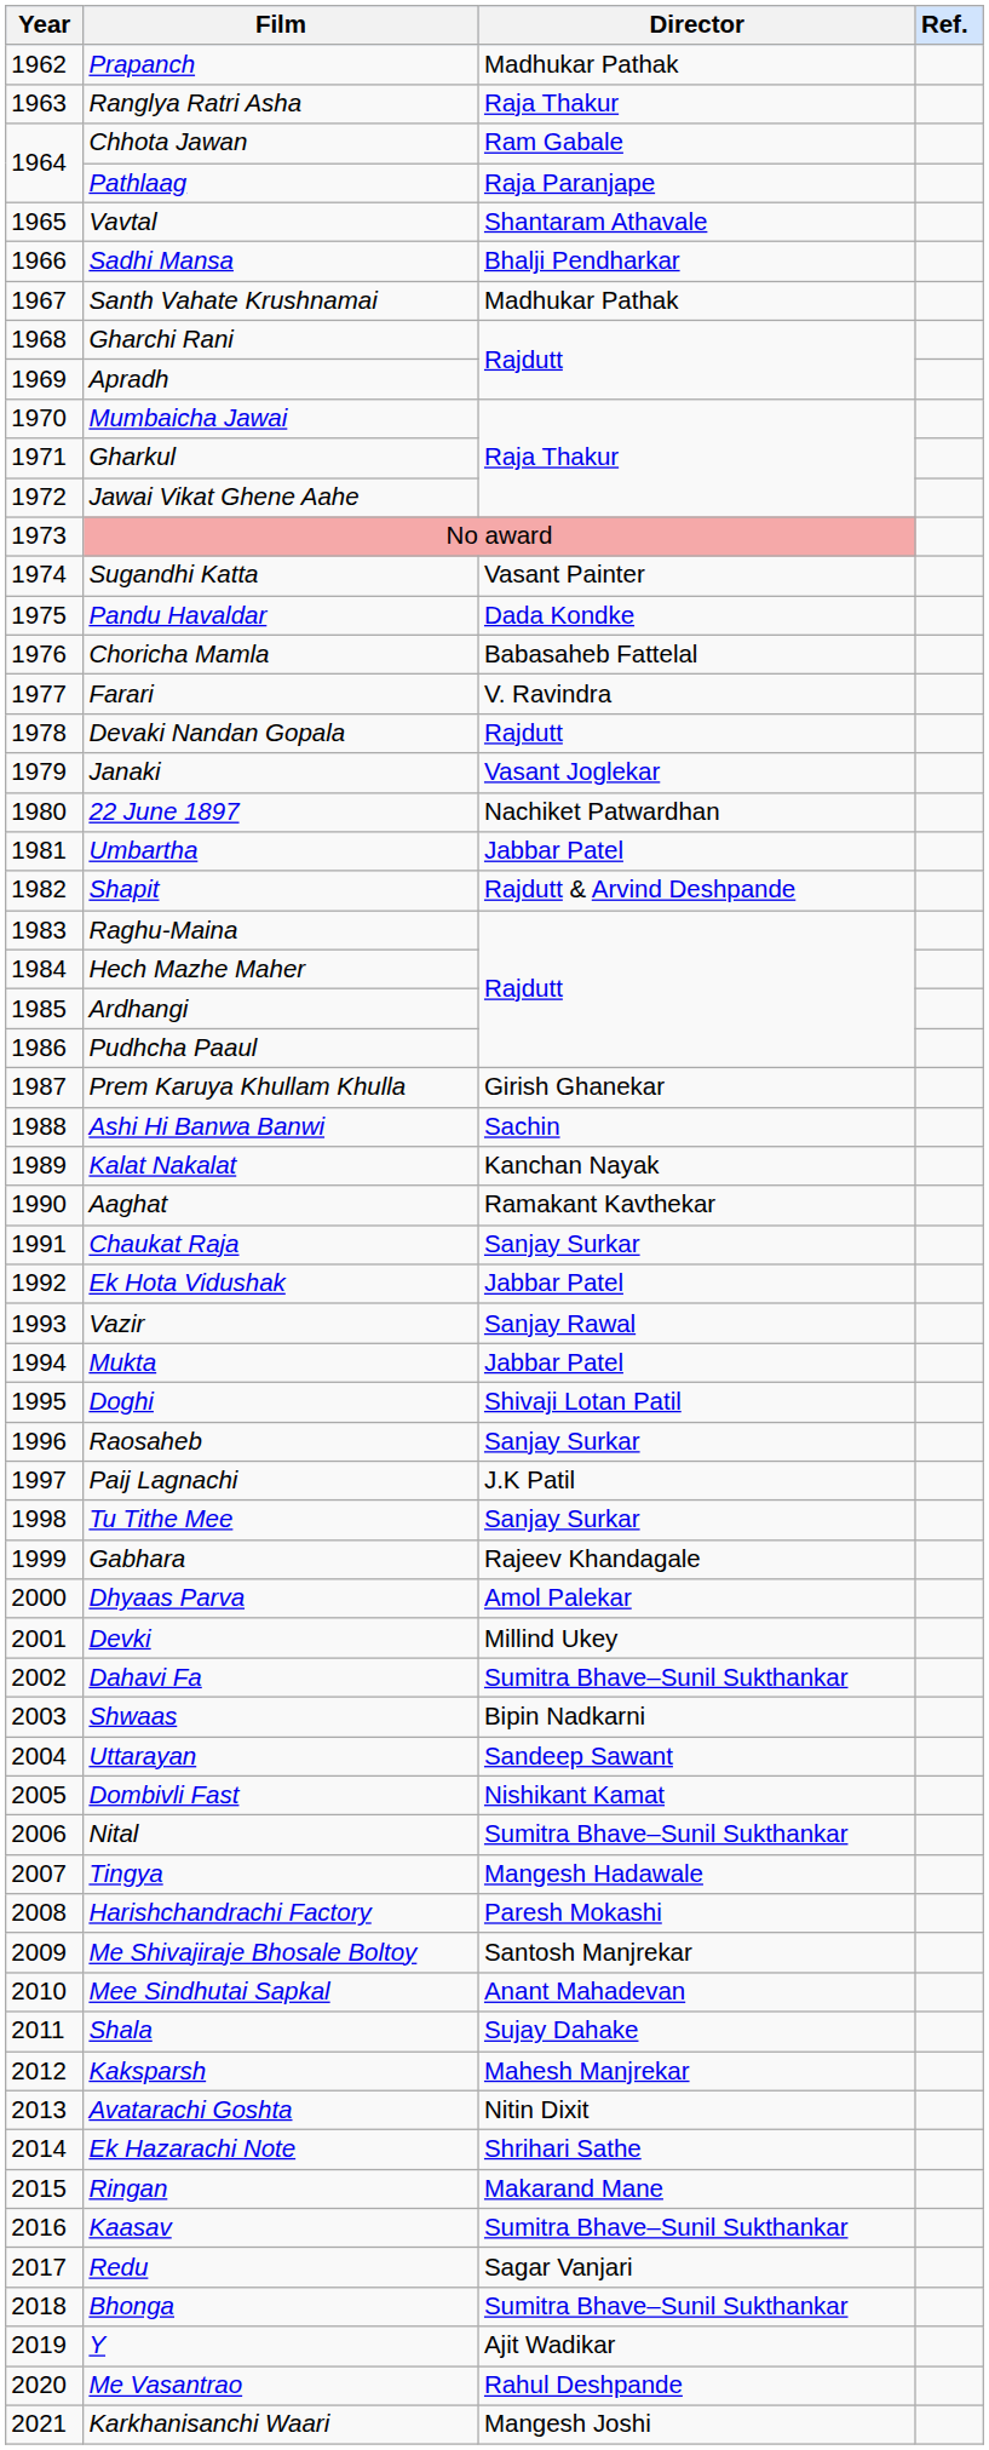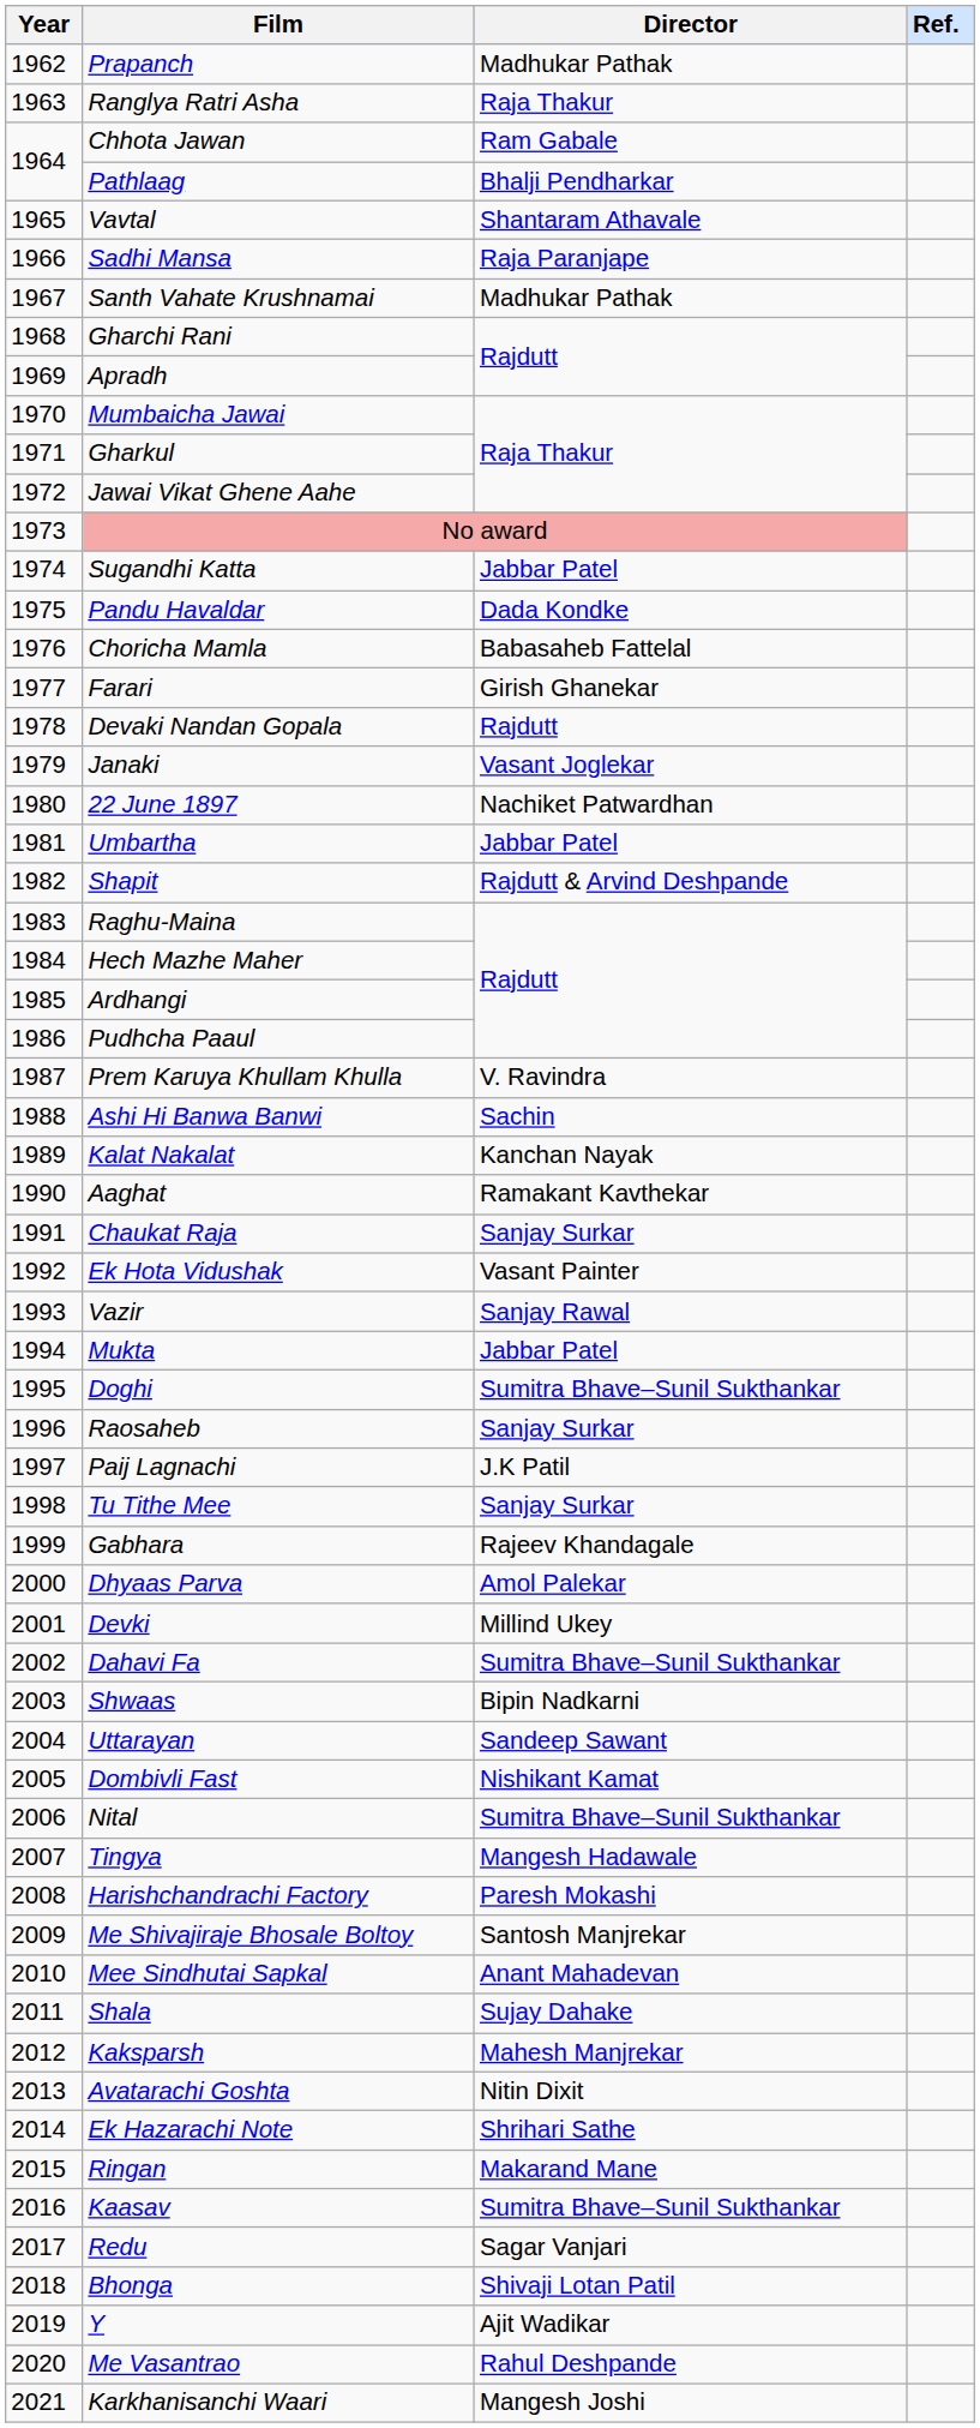Pathlaag | Director: Raja Paranjape -> Bhalji Pendharkar
Sadhi Mansa | Director: Bhalji Pendharkar -> Raja Paranjape
Sugandhi Katta | Director: Vasant Painter -> Jabbar Patel
Farari | Director: V. Ravindra -> Girish Ghanekar
Prem Karuya Khullam Khulla | Director: Girish Ghanekar -> V. Ravindra
Ek Hota Vidushak | Director: Jabbar Patel -> Vasant Painter
Doghi | Director: Shivaji Lotan Patil -> Sumitra Bhave–Sunil Sukthankar
Bhonga | Director: Sumitra Bhave–Sunil Sukthankar -> Shivaji Lotan Patil
